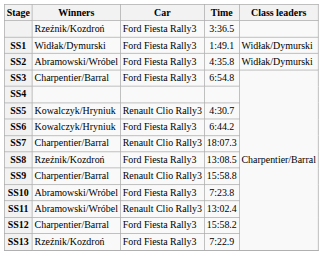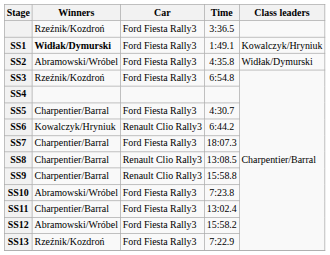SS1 | Winners: normal -> bold
SS1 | Class leaders: Widłak/Dymurski -> Kowalczyk/Hryniuk
SS3 | Winners: Charpentier/Barral -> Rzeźnik/Kozdroń
SS5 | Winners: Kowalczyk/Hryniuk -> Charpentier/Barral
SS5 | Car: Renault Clio Rally3 -> Ford Fiesta Rally3
SS6 | Car: Ford Fiesta Rally3 -> Renault Clio Rally3
SS7 | Car: Renault Clio Rally3 -> Ford Fiesta Rally3
SS8 | Winners: Rzeźnik/Kozdroń -> Charpentier/Barral
SS8 | Car: Ford Fiesta Rally3 -> Renault Clio Rally3
SS11 | Winners: Abramowski/Wróbel -> Charpentier/Barral
SS11 | Car: Renault Clio Rally3 -> Ford Fiesta Rally3
SS12 | Winners: Charpentier/Barral -> Abramowski/Wróbel
